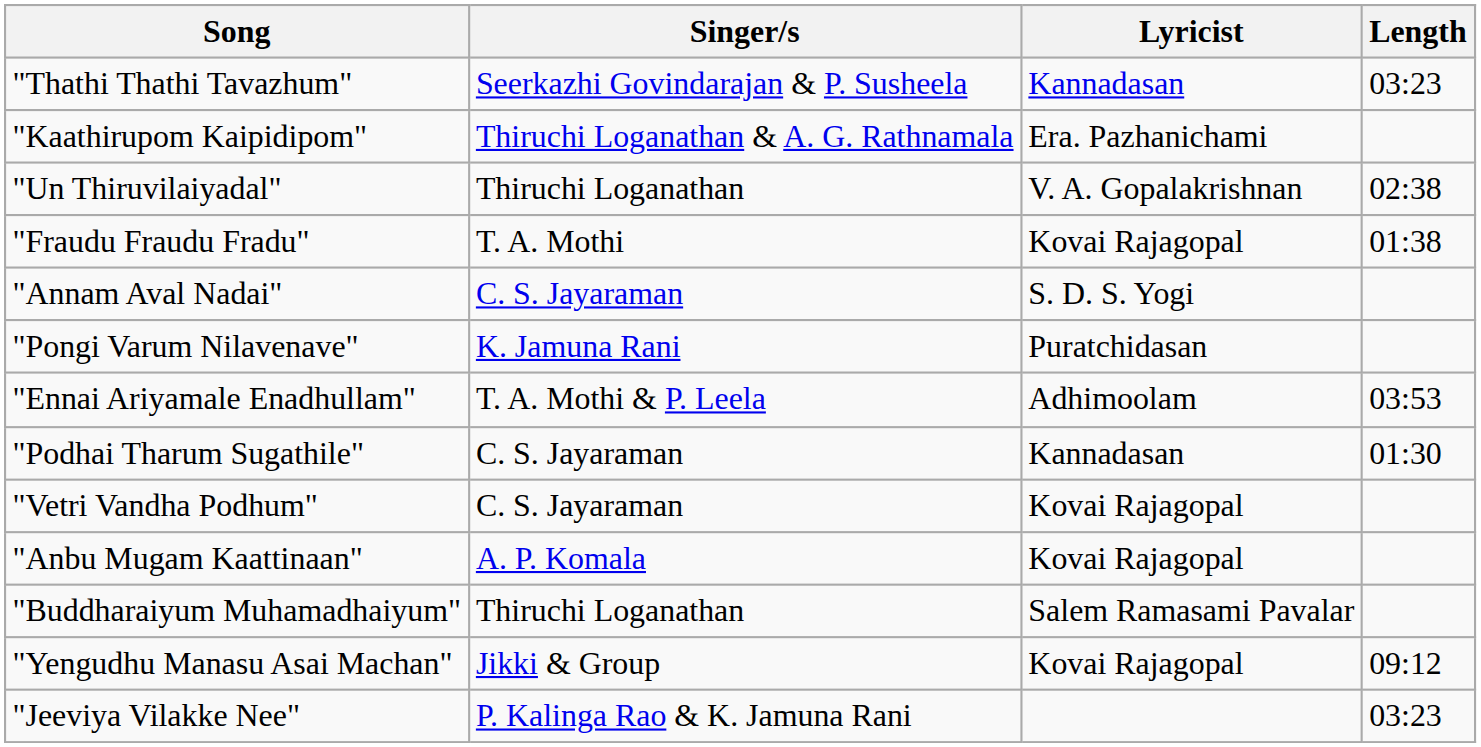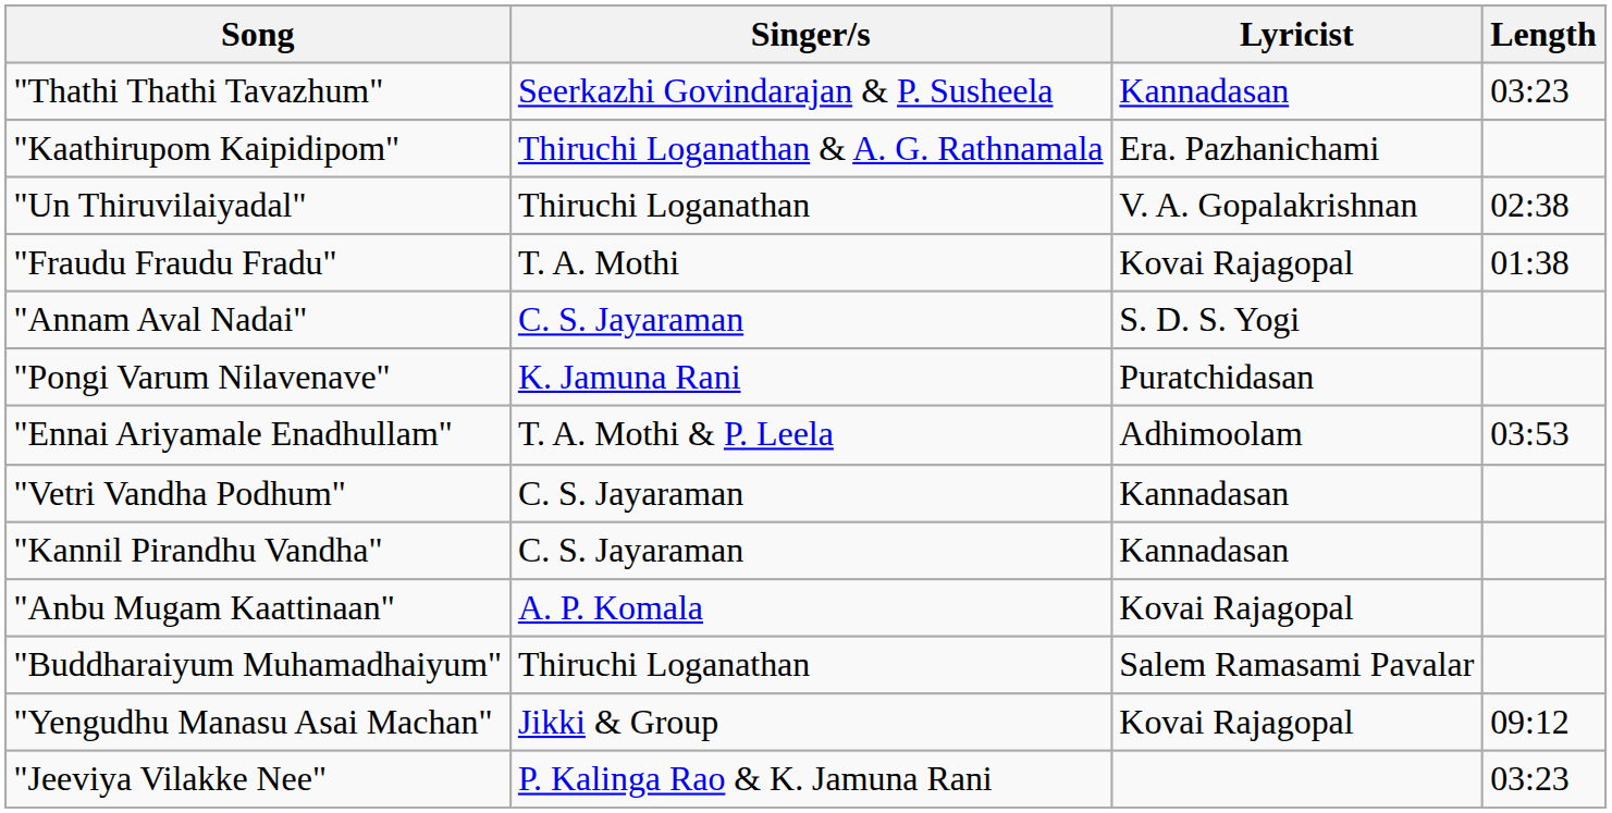- row: "Podhai Tharum Sugathile" | C. S. Jayaraman | Kannadasan | 01:30
"Vetri Vandha Podhum" | Lyricist: Kovai Rajagopal -> Kannadasan
+ row: "Kannil Pirandhu Vandha" | C. S. Jayaraman | Kannadasan
